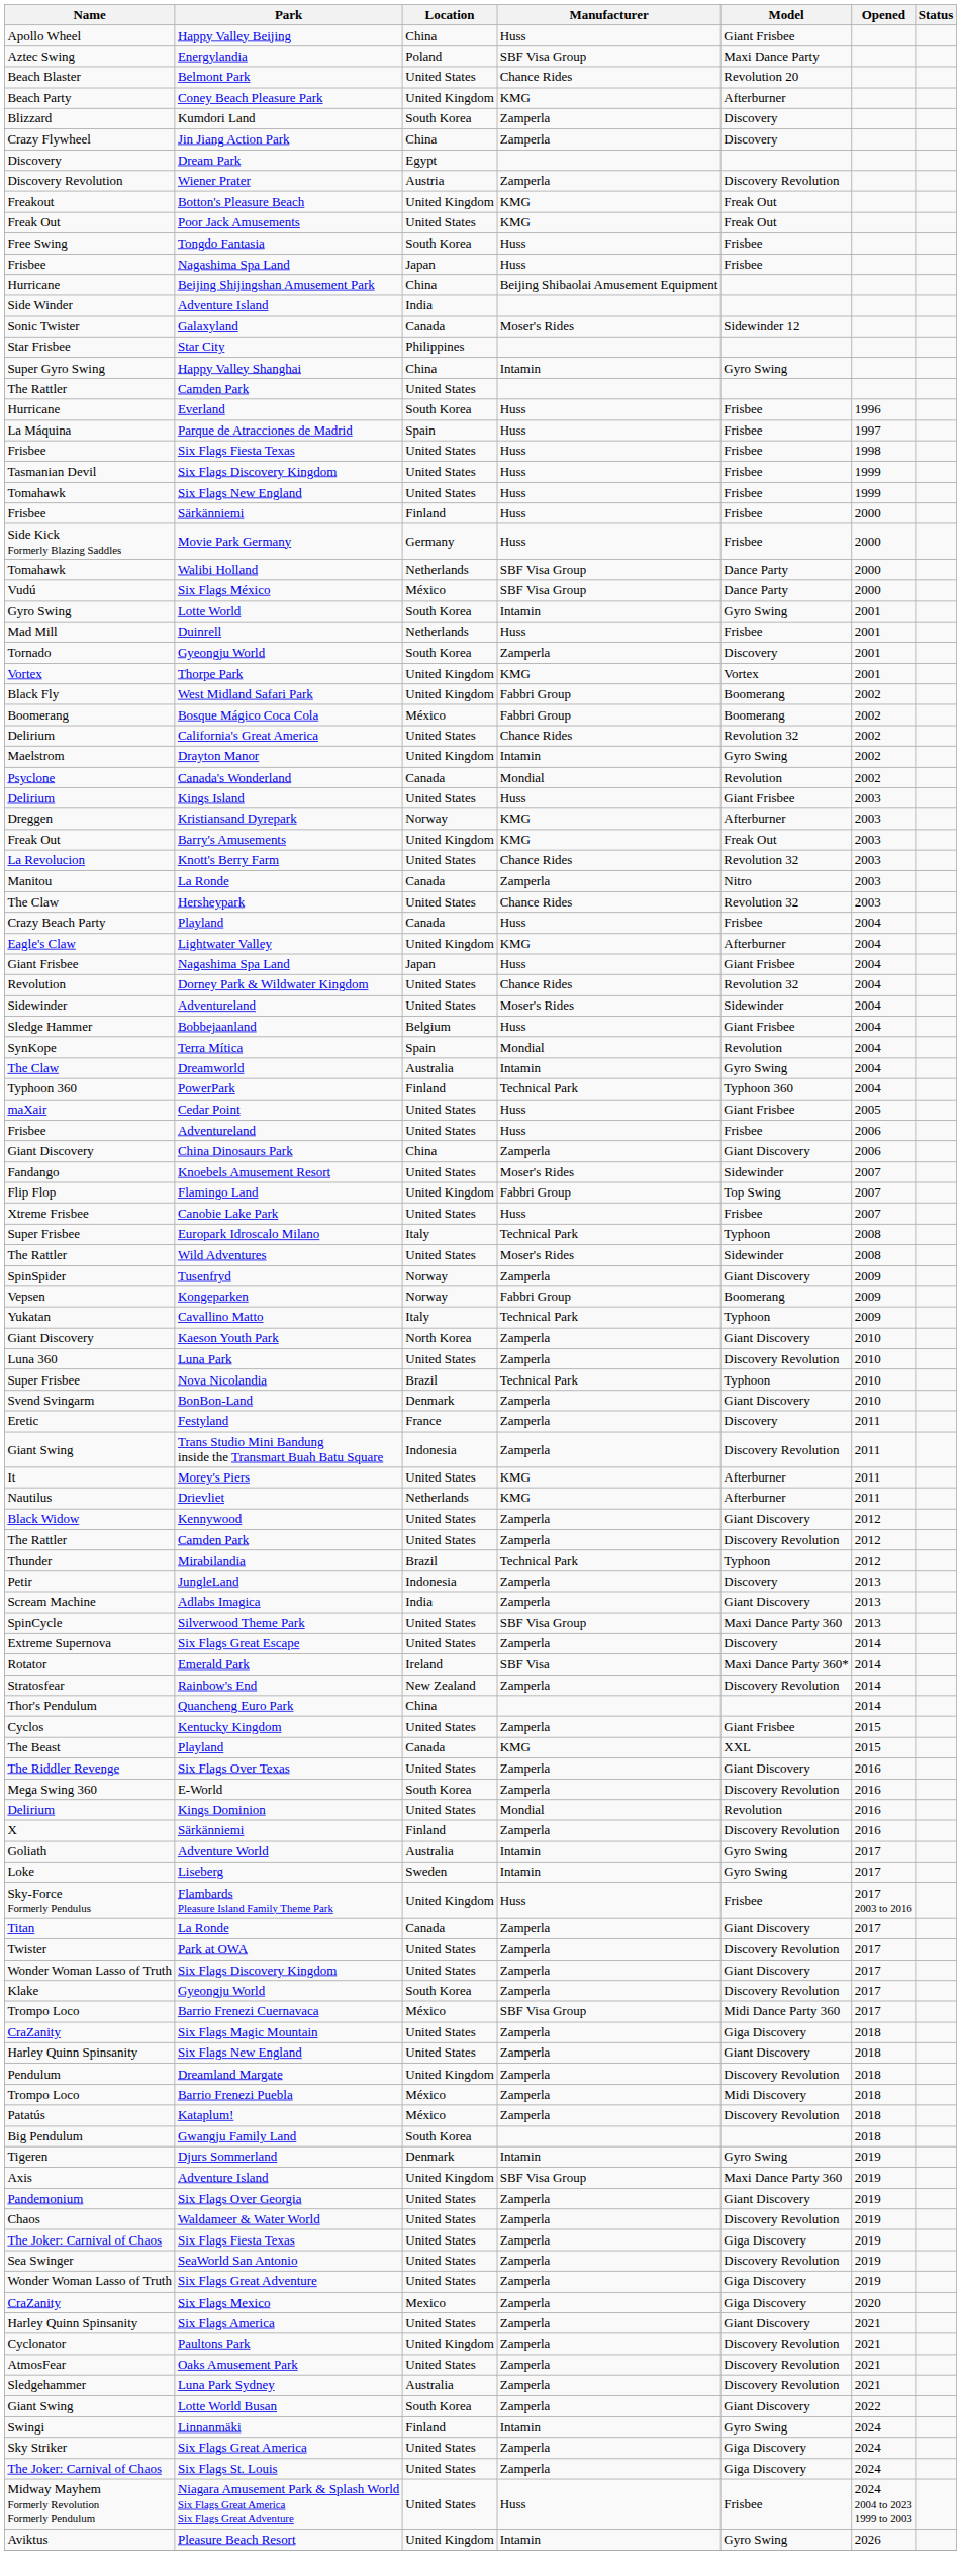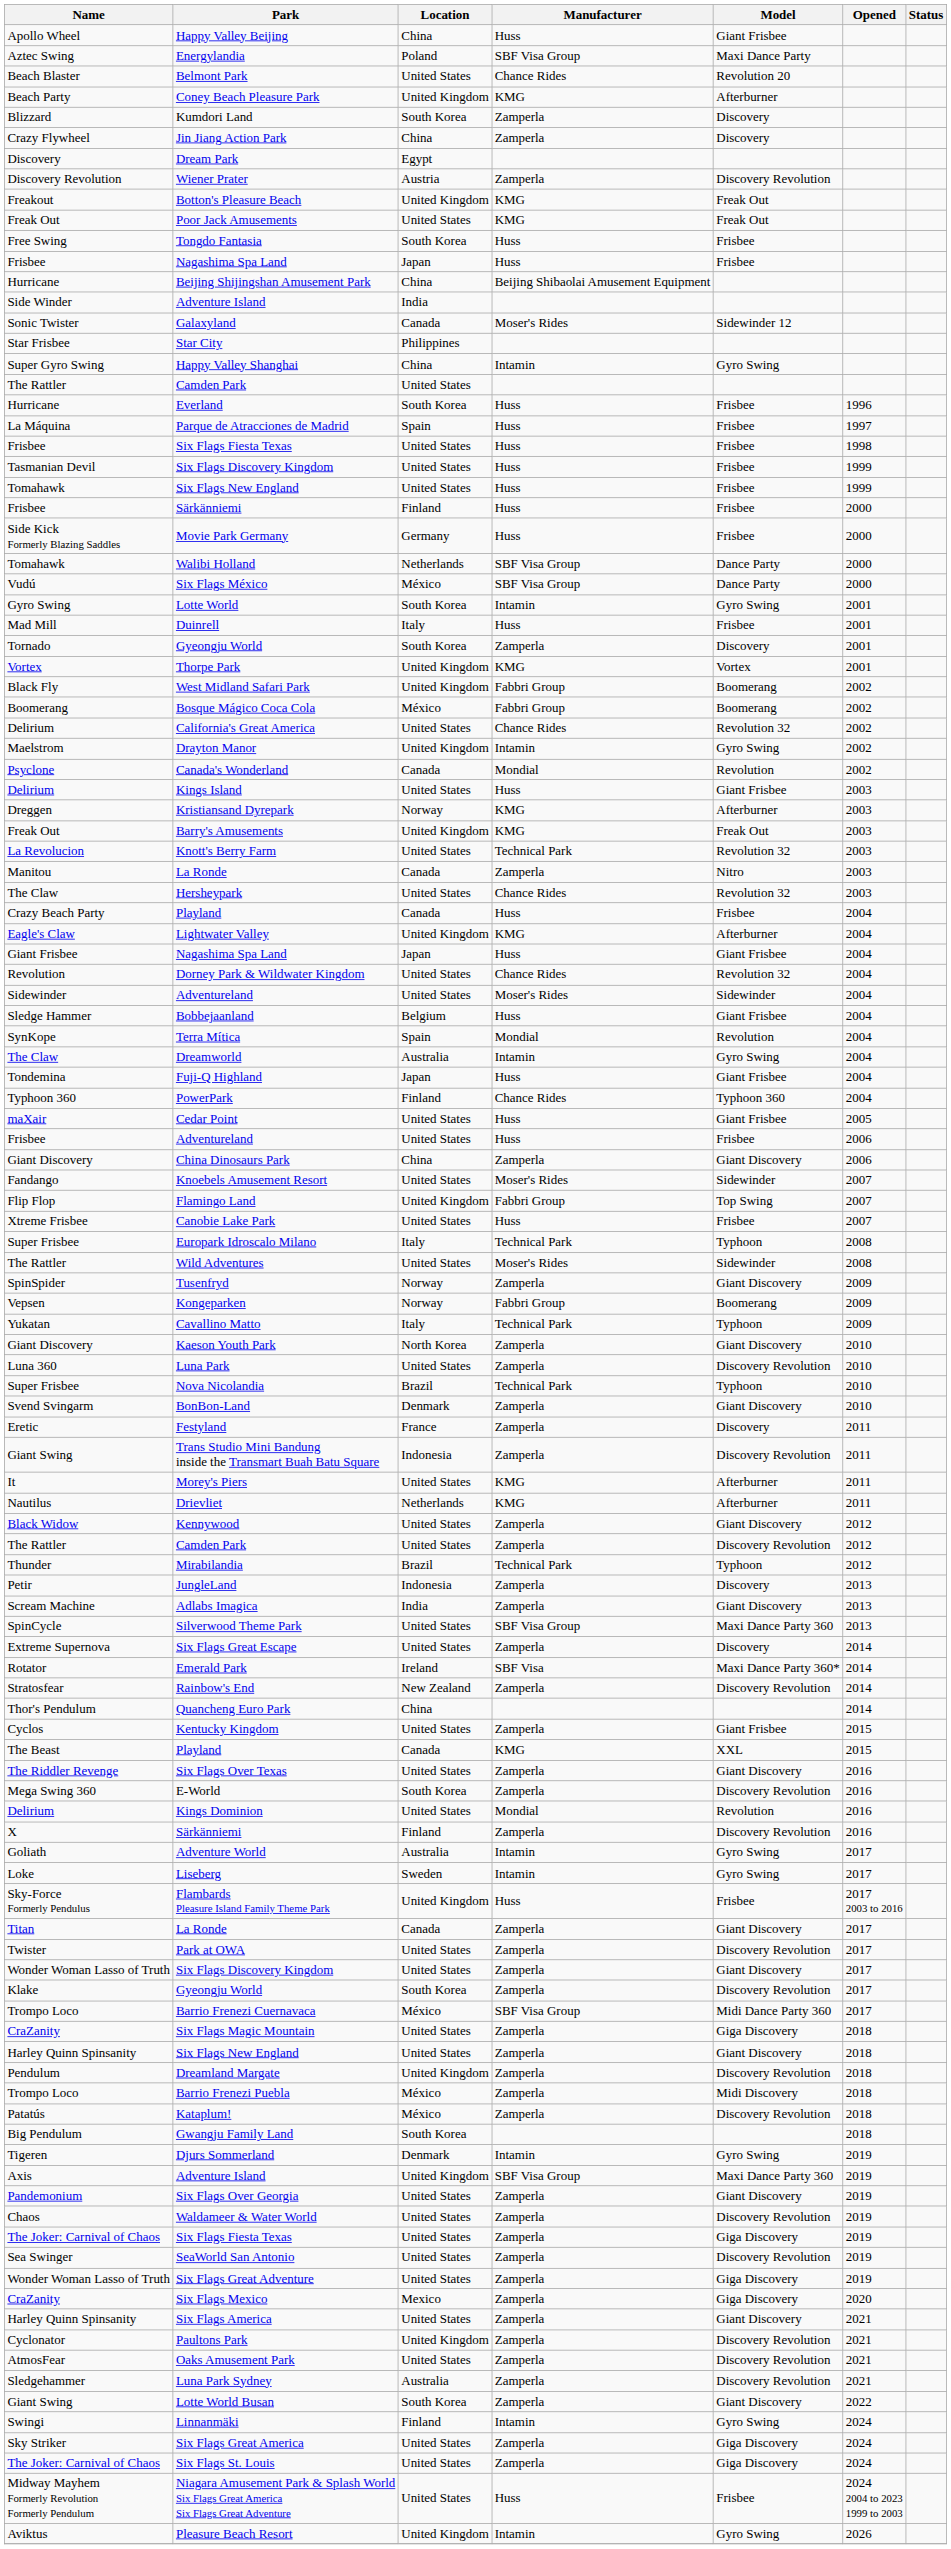Duinrell | Location: Netherlands -> Italy
Knott's Berry Farm | Manufacturer: Chance Rides -> Technical Park
+ row: Tondemina | Fuji-Q Highland | Japan | Huss | Giant Frisbee | 2004
PowerPark | Manufacturer: Technical Park -> Chance Rides
